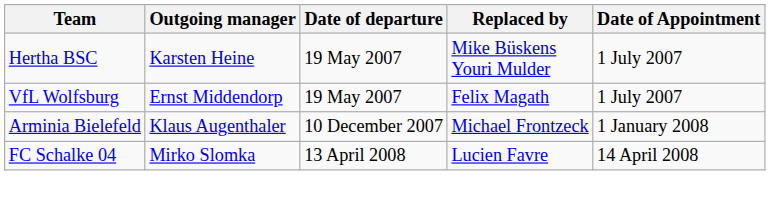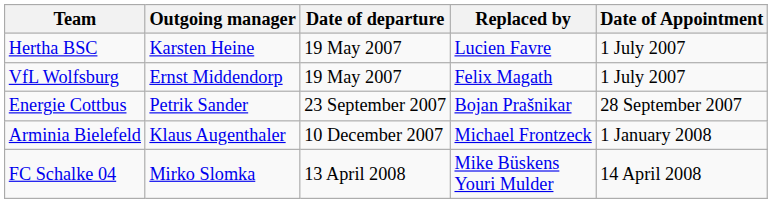Hertha BSC | Replaced by: Mike Büskens Youri Mulder -> Lucien Favre
+ row: Energie Cottbus | Petrik Sander | 23 September 2007 | Bojan Prašnikar | 28 September 2007
FC Schalke 04 | Replaced by: Lucien Favre -> Mike Büskens Youri Mulder
